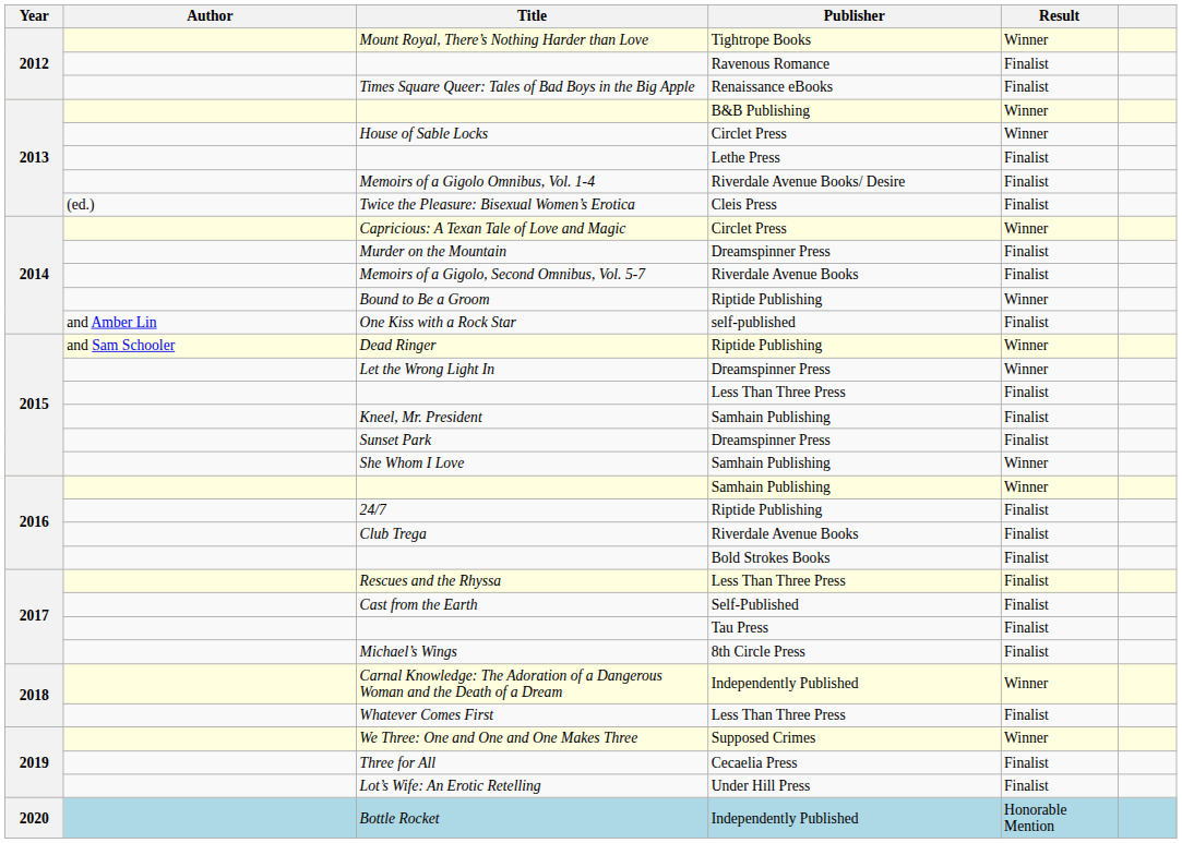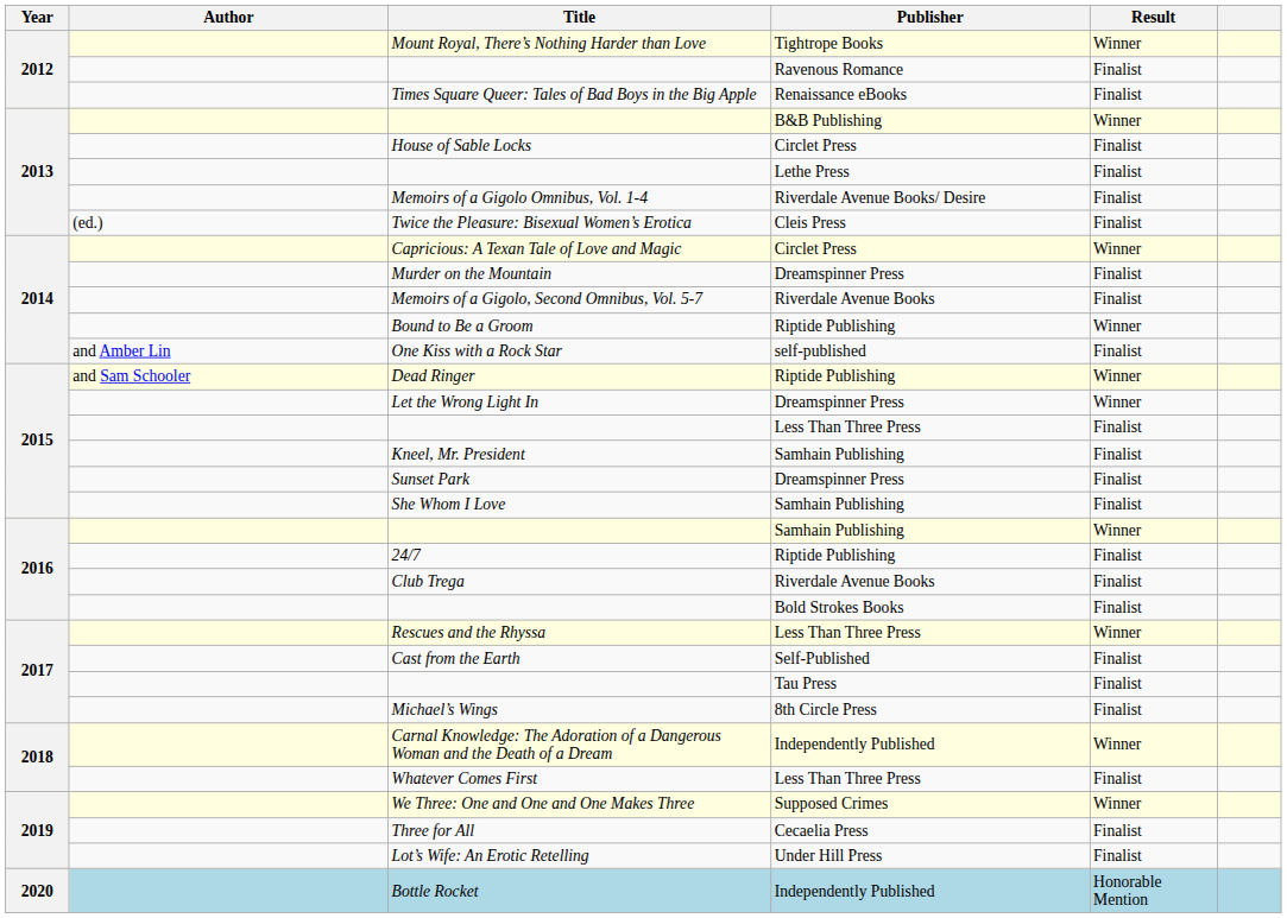House of Sable Locks | Result: Winner -> Finalist
She Whom I Love | Result: Winner -> Finalist
Rescues and the Rhyssa | Result: Finalist -> Winner
